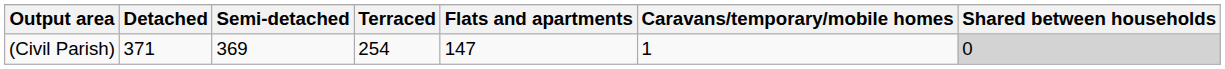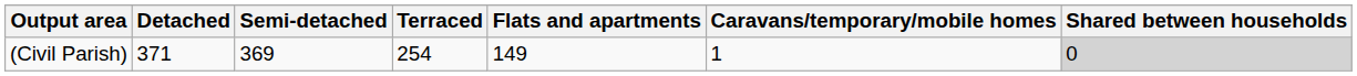(Civil Parish) | Flats and apartments: 147 -> 149
